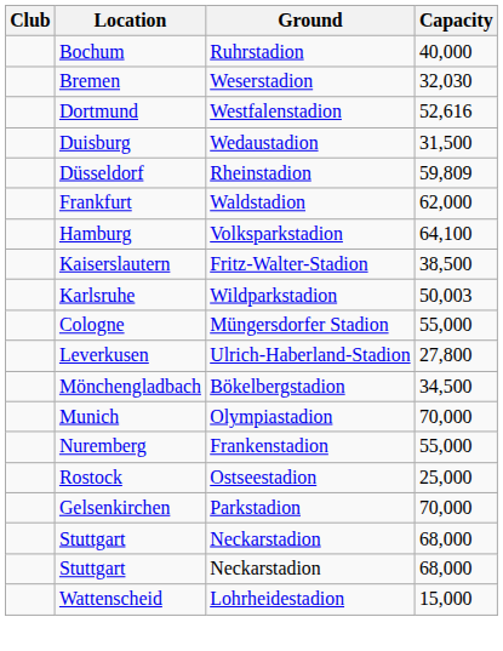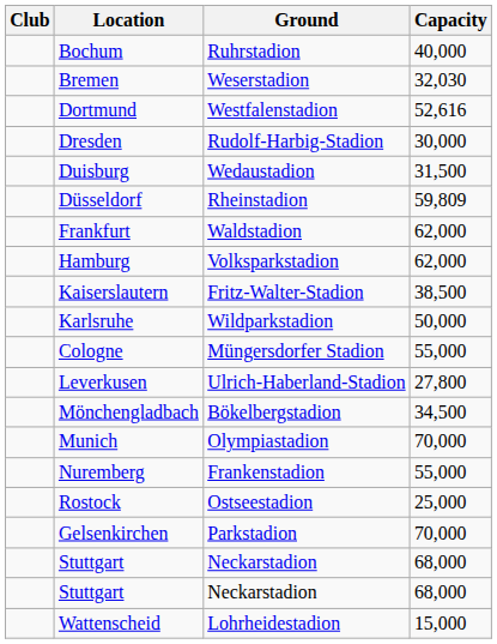+ row: Dresden | Rudolf-Harbig-Stadion | 30,000
Hamburg | Capacity: 64,100 -> 62,000
Karlsruhe | Capacity: 50,003 -> 50,000
